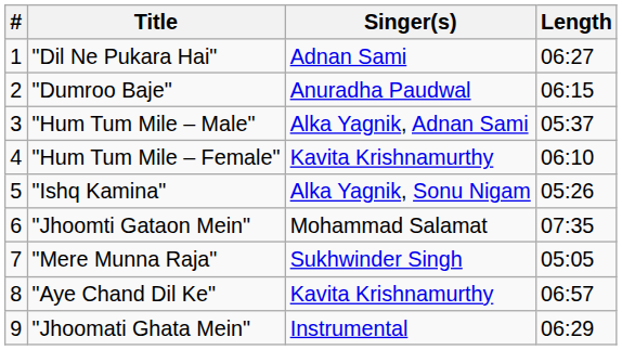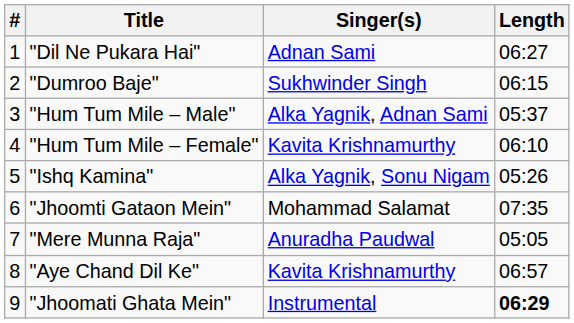"Dumroo Baje" | Singer(s): Anuradha Paudwal -> Sukhwinder Singh
"Mere Munna Raja" | Singer(s): Sukhwinder Singh -> Anuradha Paudwal
"Jhoomati Ghata Mein" | Length: normal -> bold
